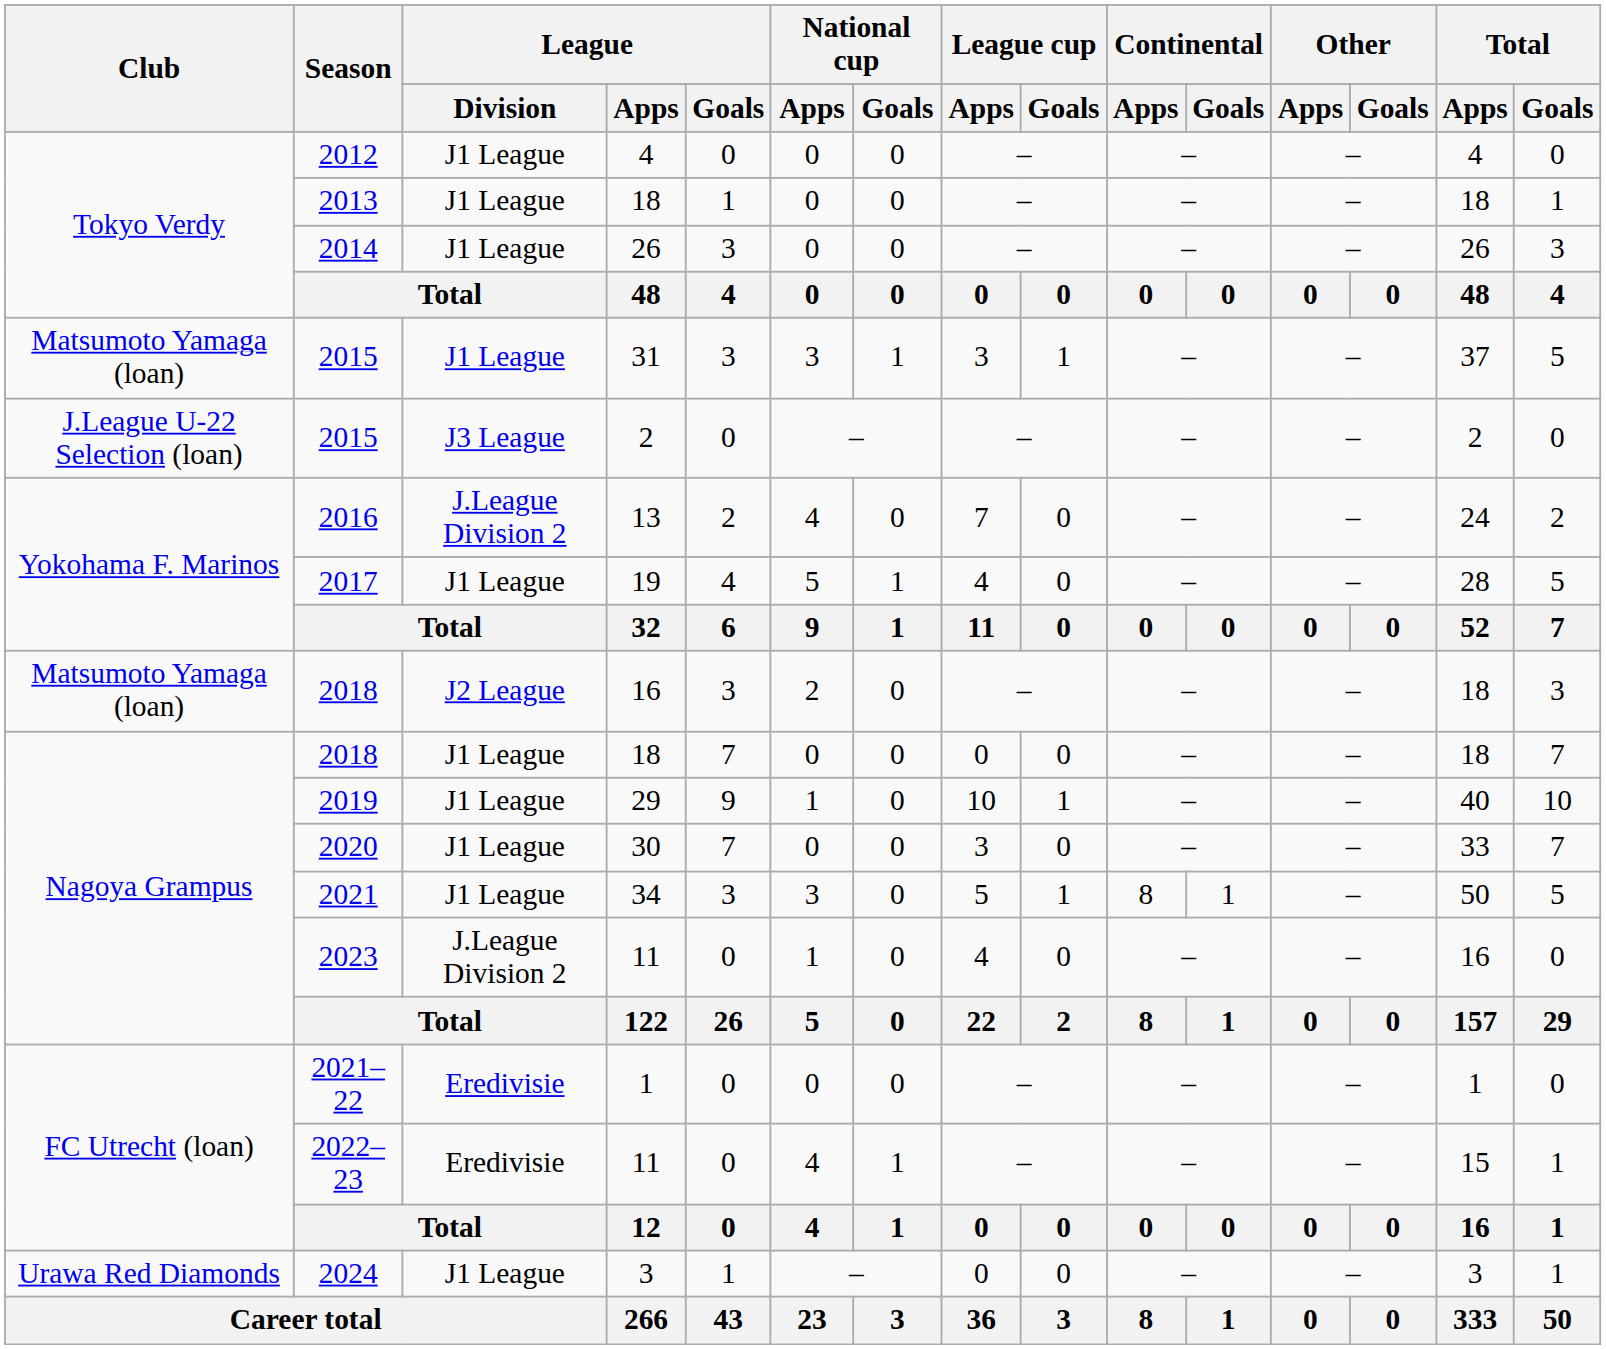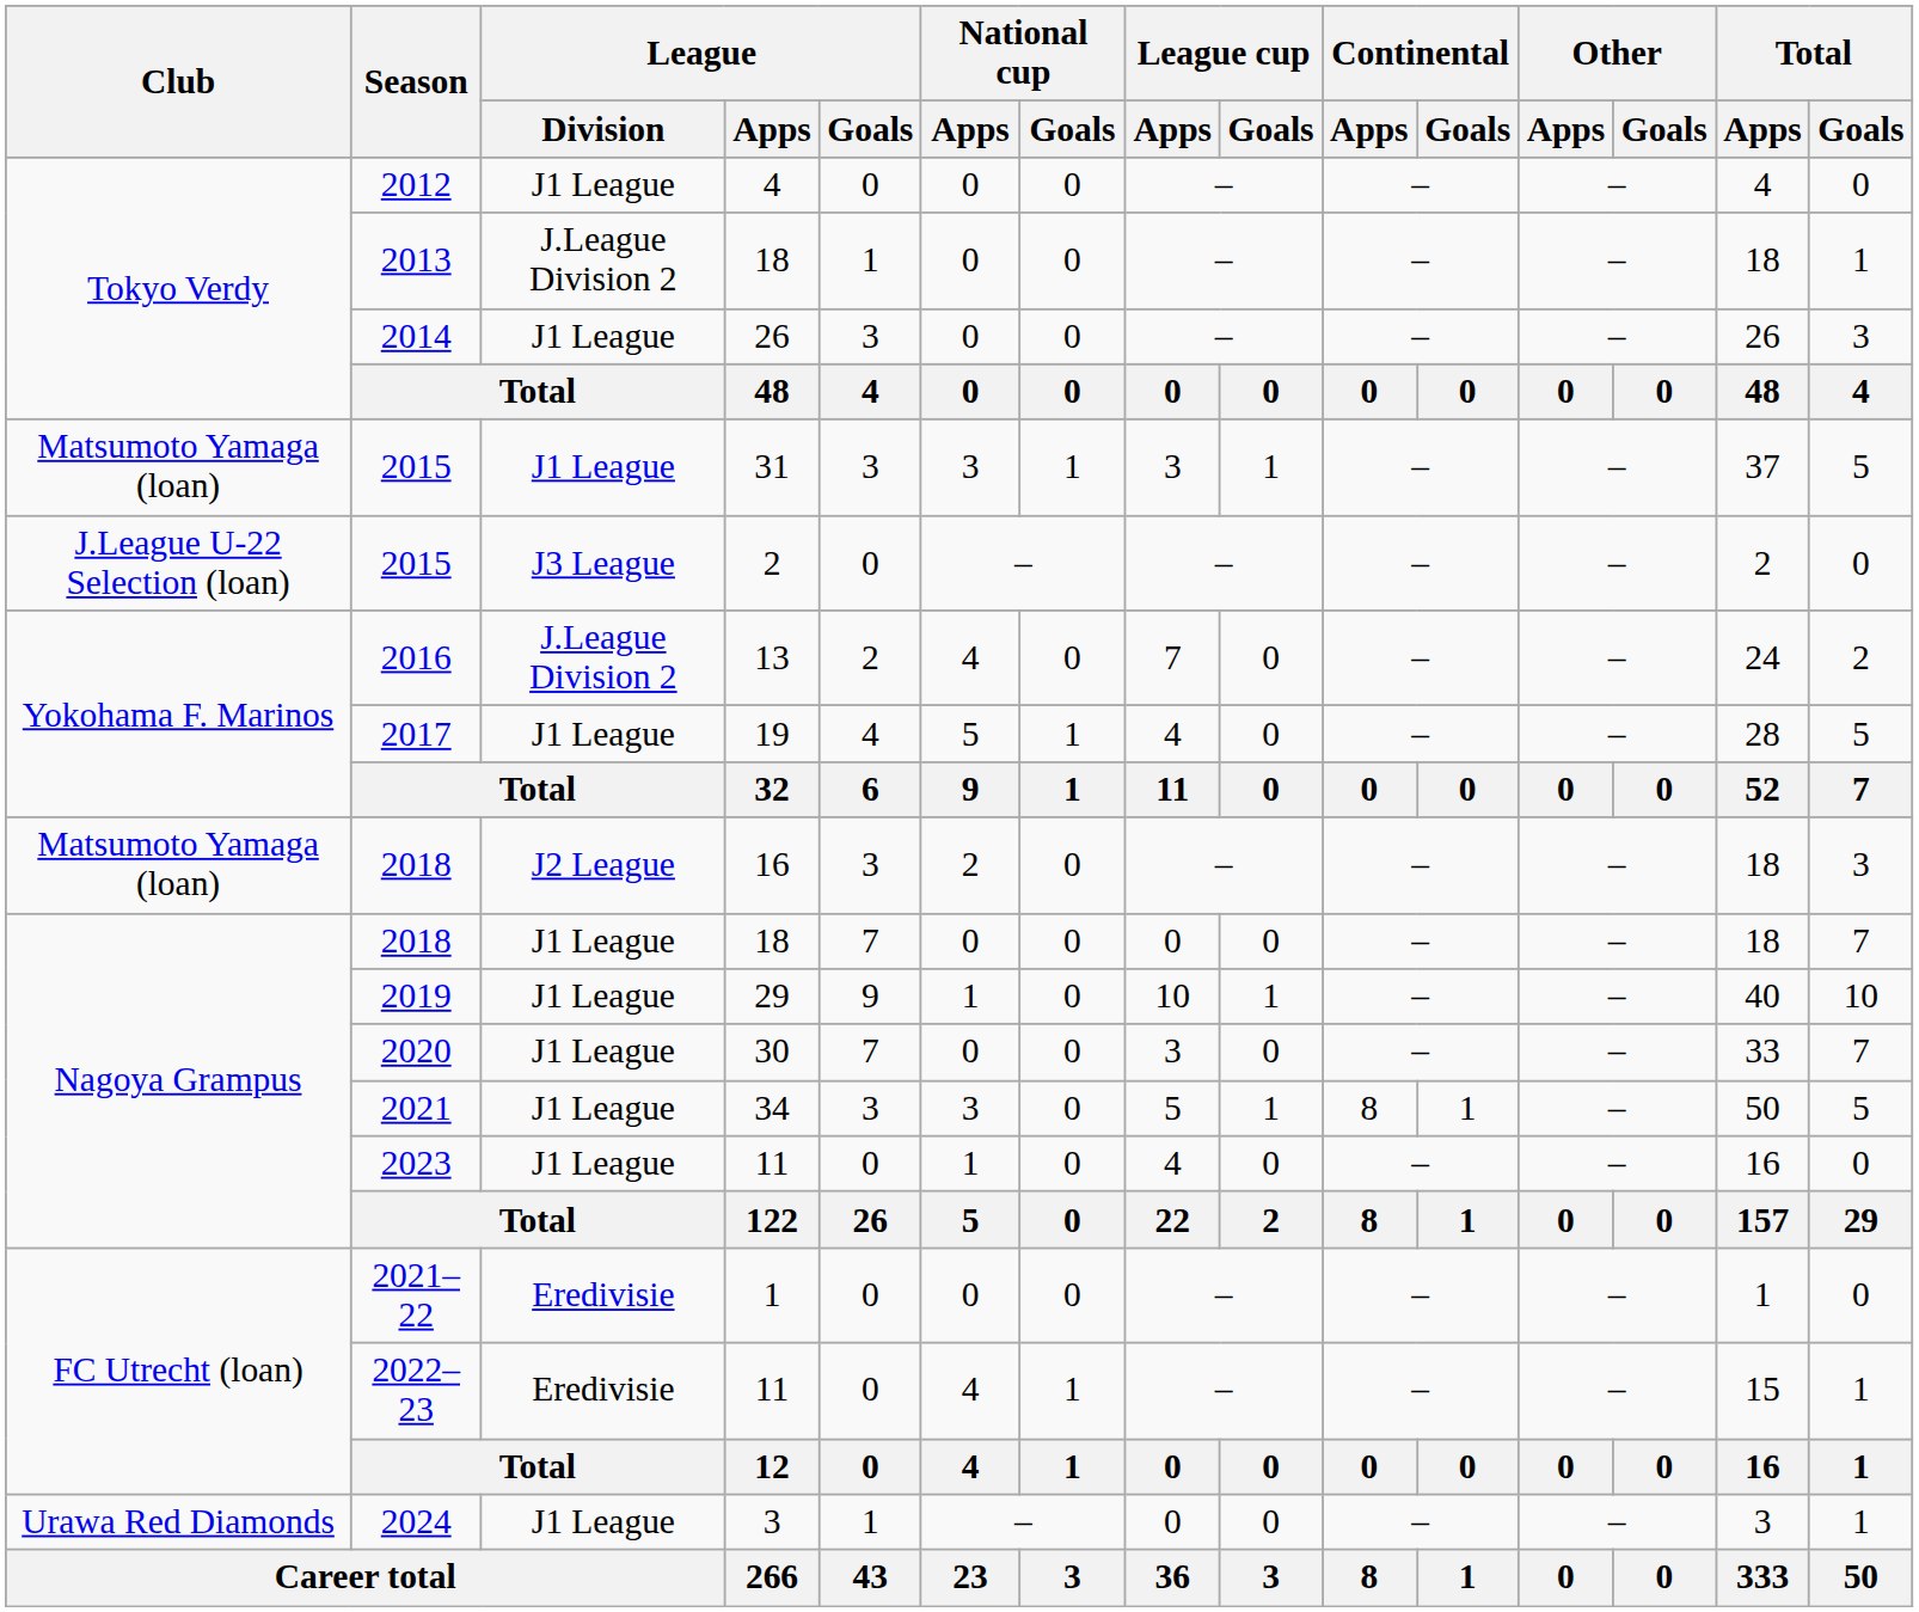2013 | League / Division: J1 League -> J.League Division 2
2023 | League / Division: J.League Division 2 -> J1 League
